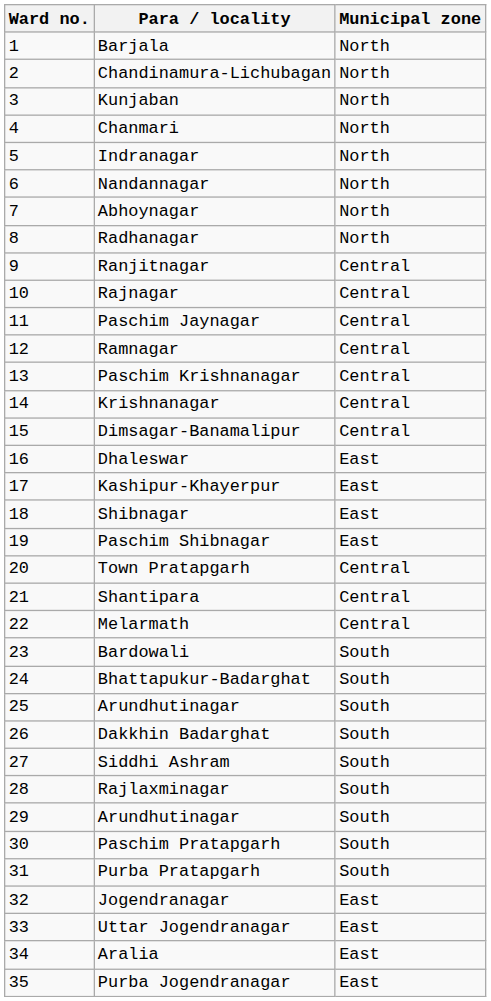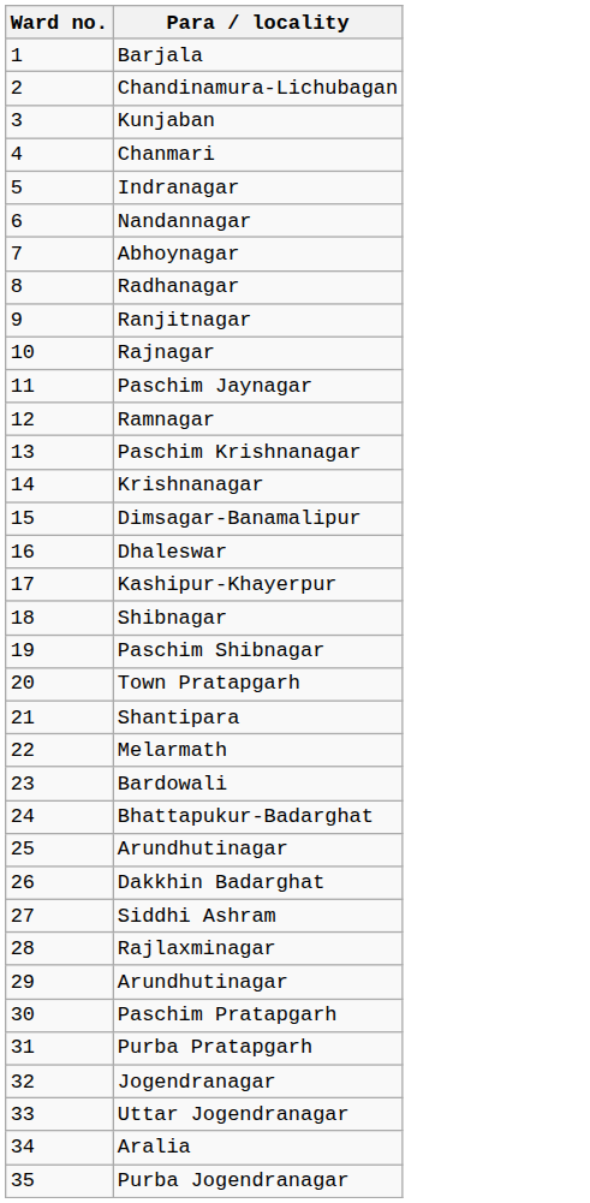- column: Municipal zone | North | North | North | North | North | North | North | North | Central | Central | Central | Central | Central | Central | Central | East | East | East | East | Central | Central | Central | South | South | South | South | South | South | South | South | South | East | East | East | East
